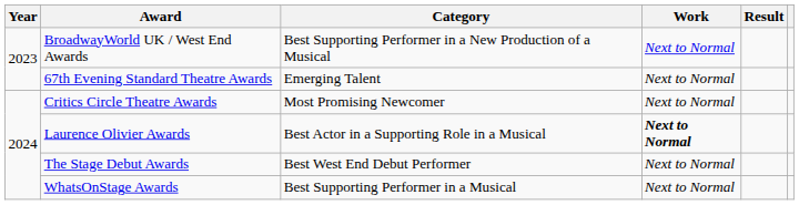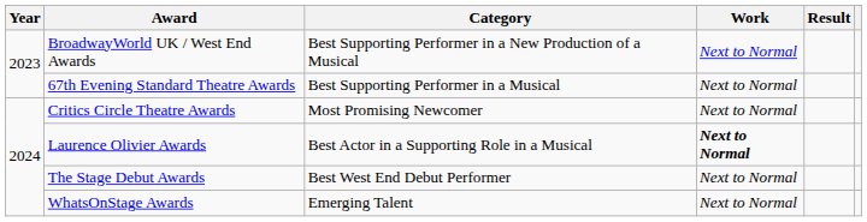67th Evening Standard Theatre Awards | Category: Emerging Talent -> Best Supporting Performer in a Musical
WhatsOnStage Awards | Category: Best Supporting Performer in a Musical -> Emerging Talent
